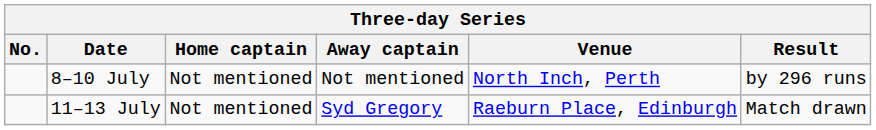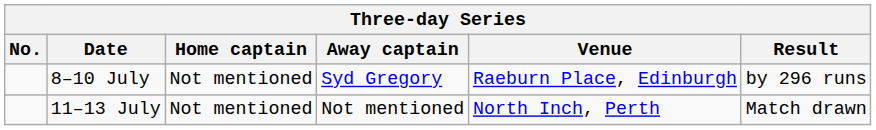8–10 July | Away captain: Not mentioned -> Syd Gregory
8–10 July | Venue: North Inch, Perth -> Raeburn Place, Edinburgh
11–13 July | Away captain: Syd Gregory -> Not mentioned
11–13 July | Venue: Raeburn Place, Edinburgh -> North Inch, Perth
